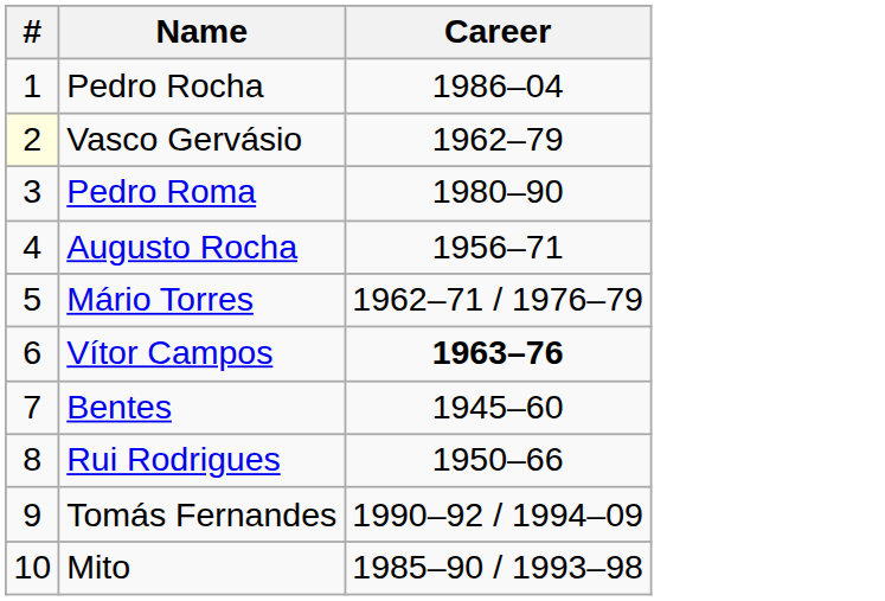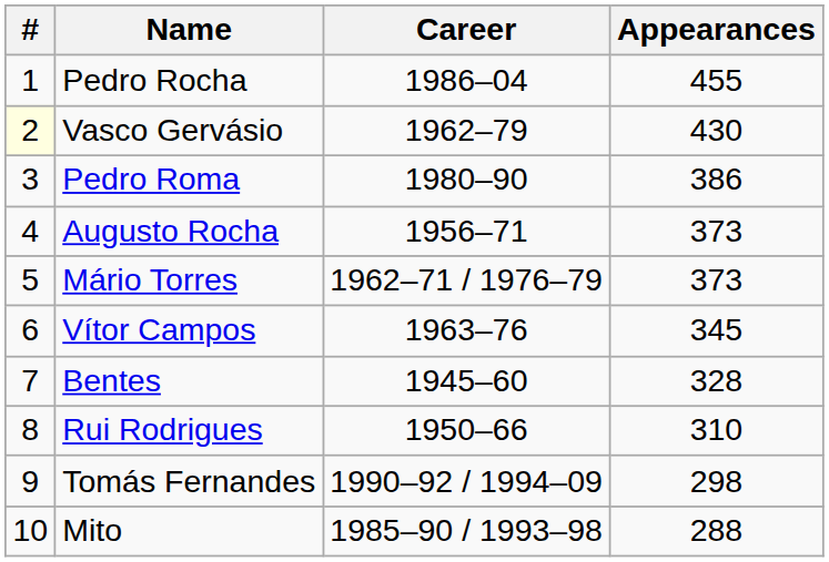+ column: Appearances | 455 | 430 | 386 | 373 | 373 | 345 | 328 | 310 | 298 | 288
Vítor Campos | Career: bold -> normal
